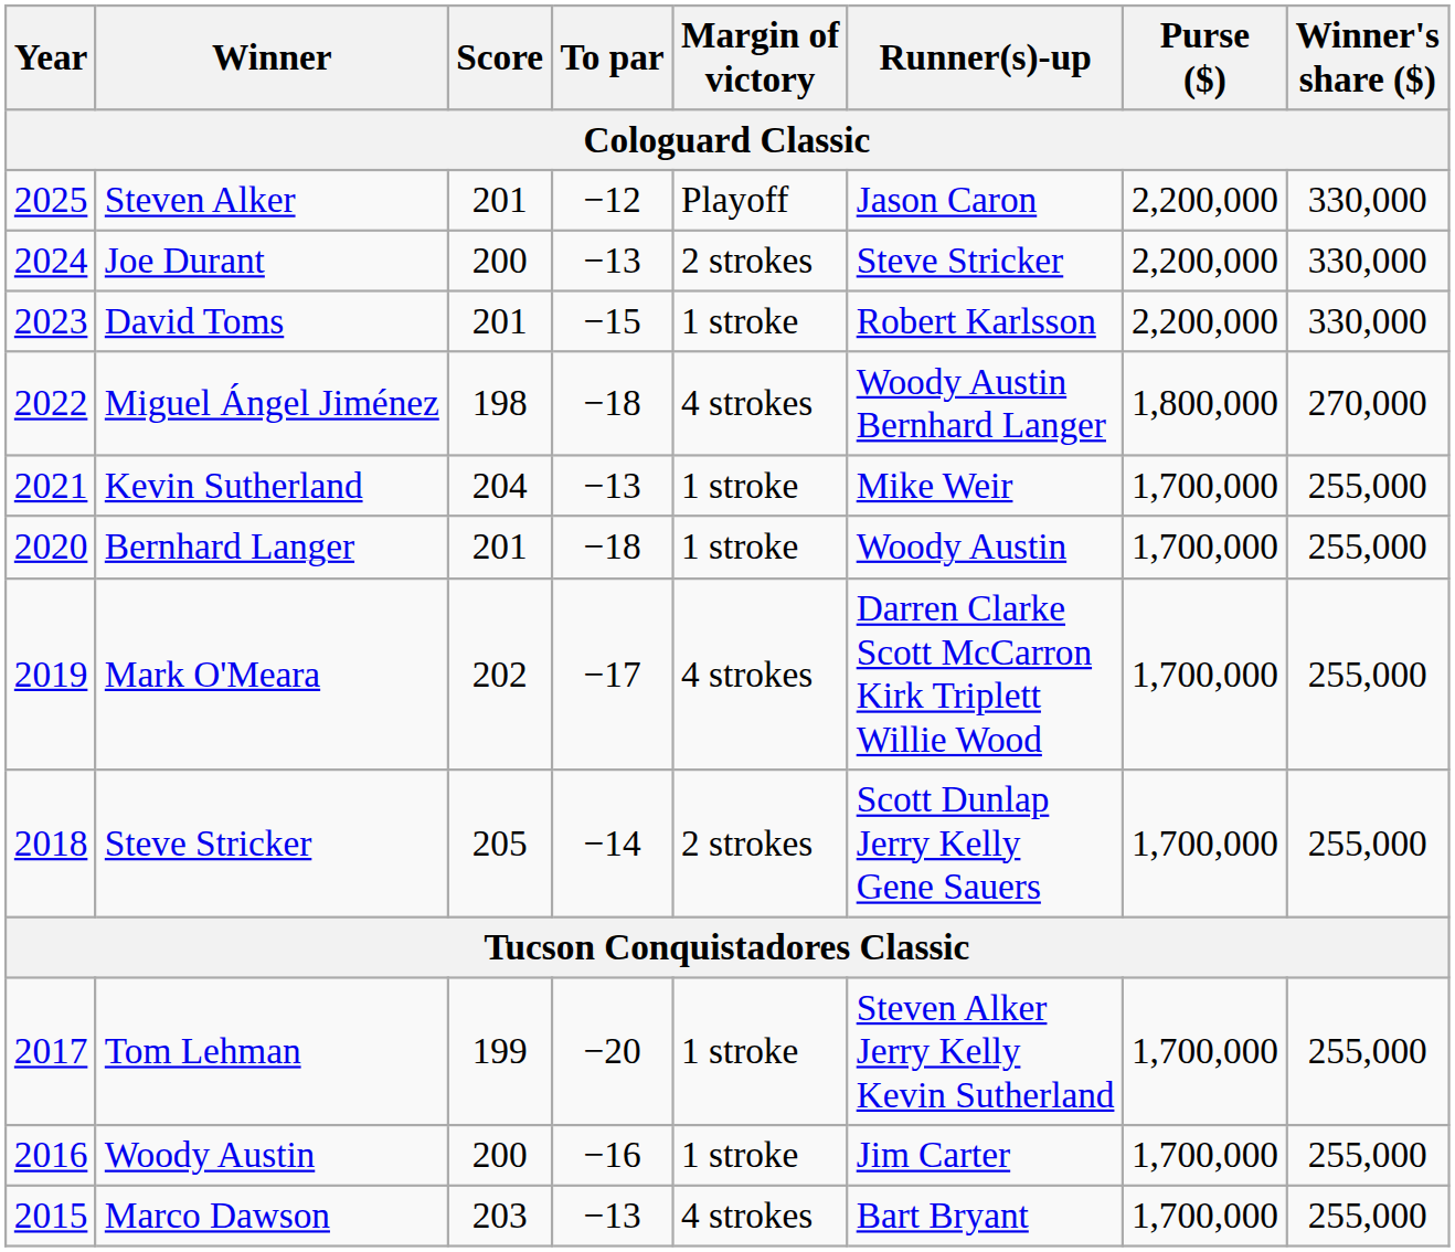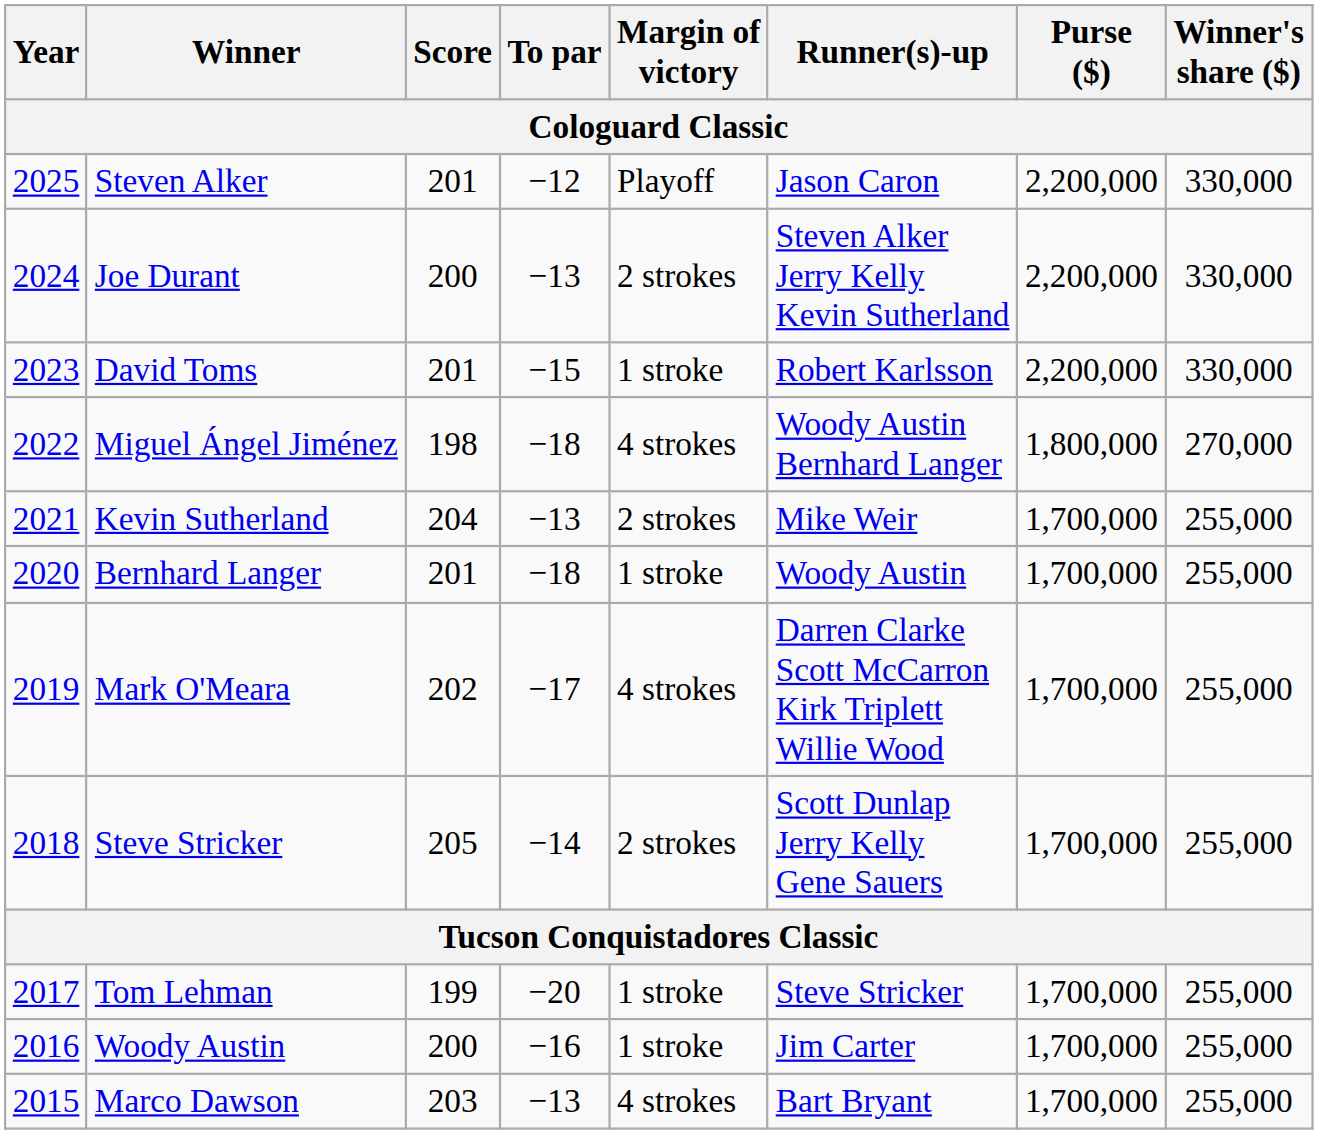Joe Durant | Runner(s)-up: Steve Stricker -> Steven Alker Jerry Kelly Kevin Sutherland
Kevin Sutherland | Margin of victory: 1 stroke -> 2 strokes
Tom Lehman | Runner(s)-up: Steven Alker Jerry Kelly Kevin Sutherland -> Steve Stricker
